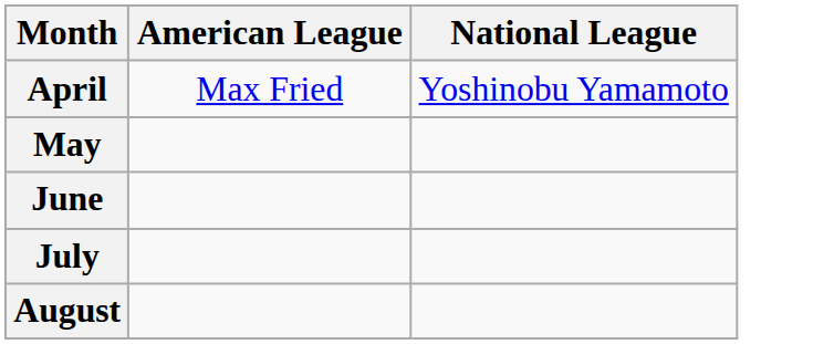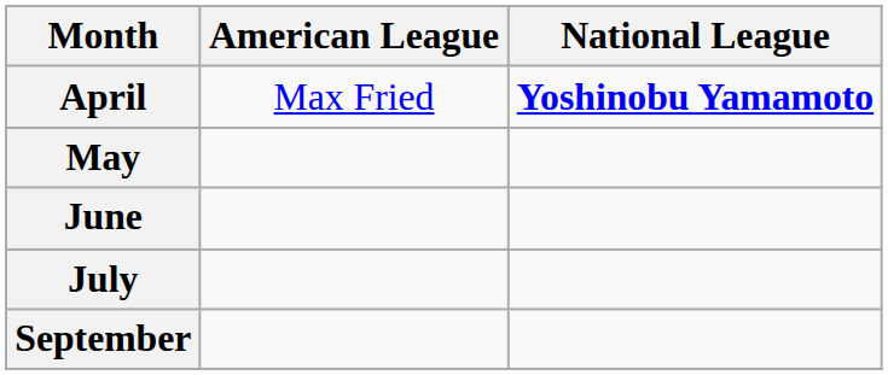April | National League: normal -> bold
- row: August
+ row: September
